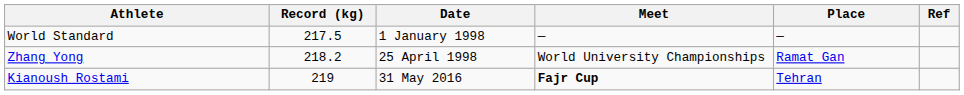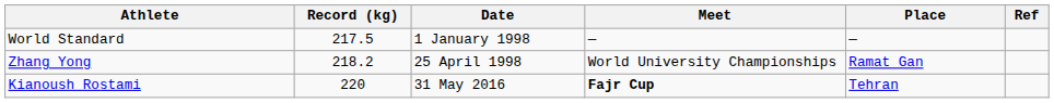Kianoush Rostami | Record (kg): 219 -> 220
